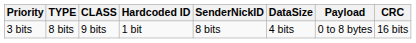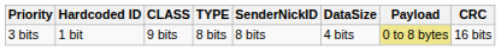columns swapped: Hardcoded ID <-> TYPE
3 bits | Payload: no background -> khaki background
